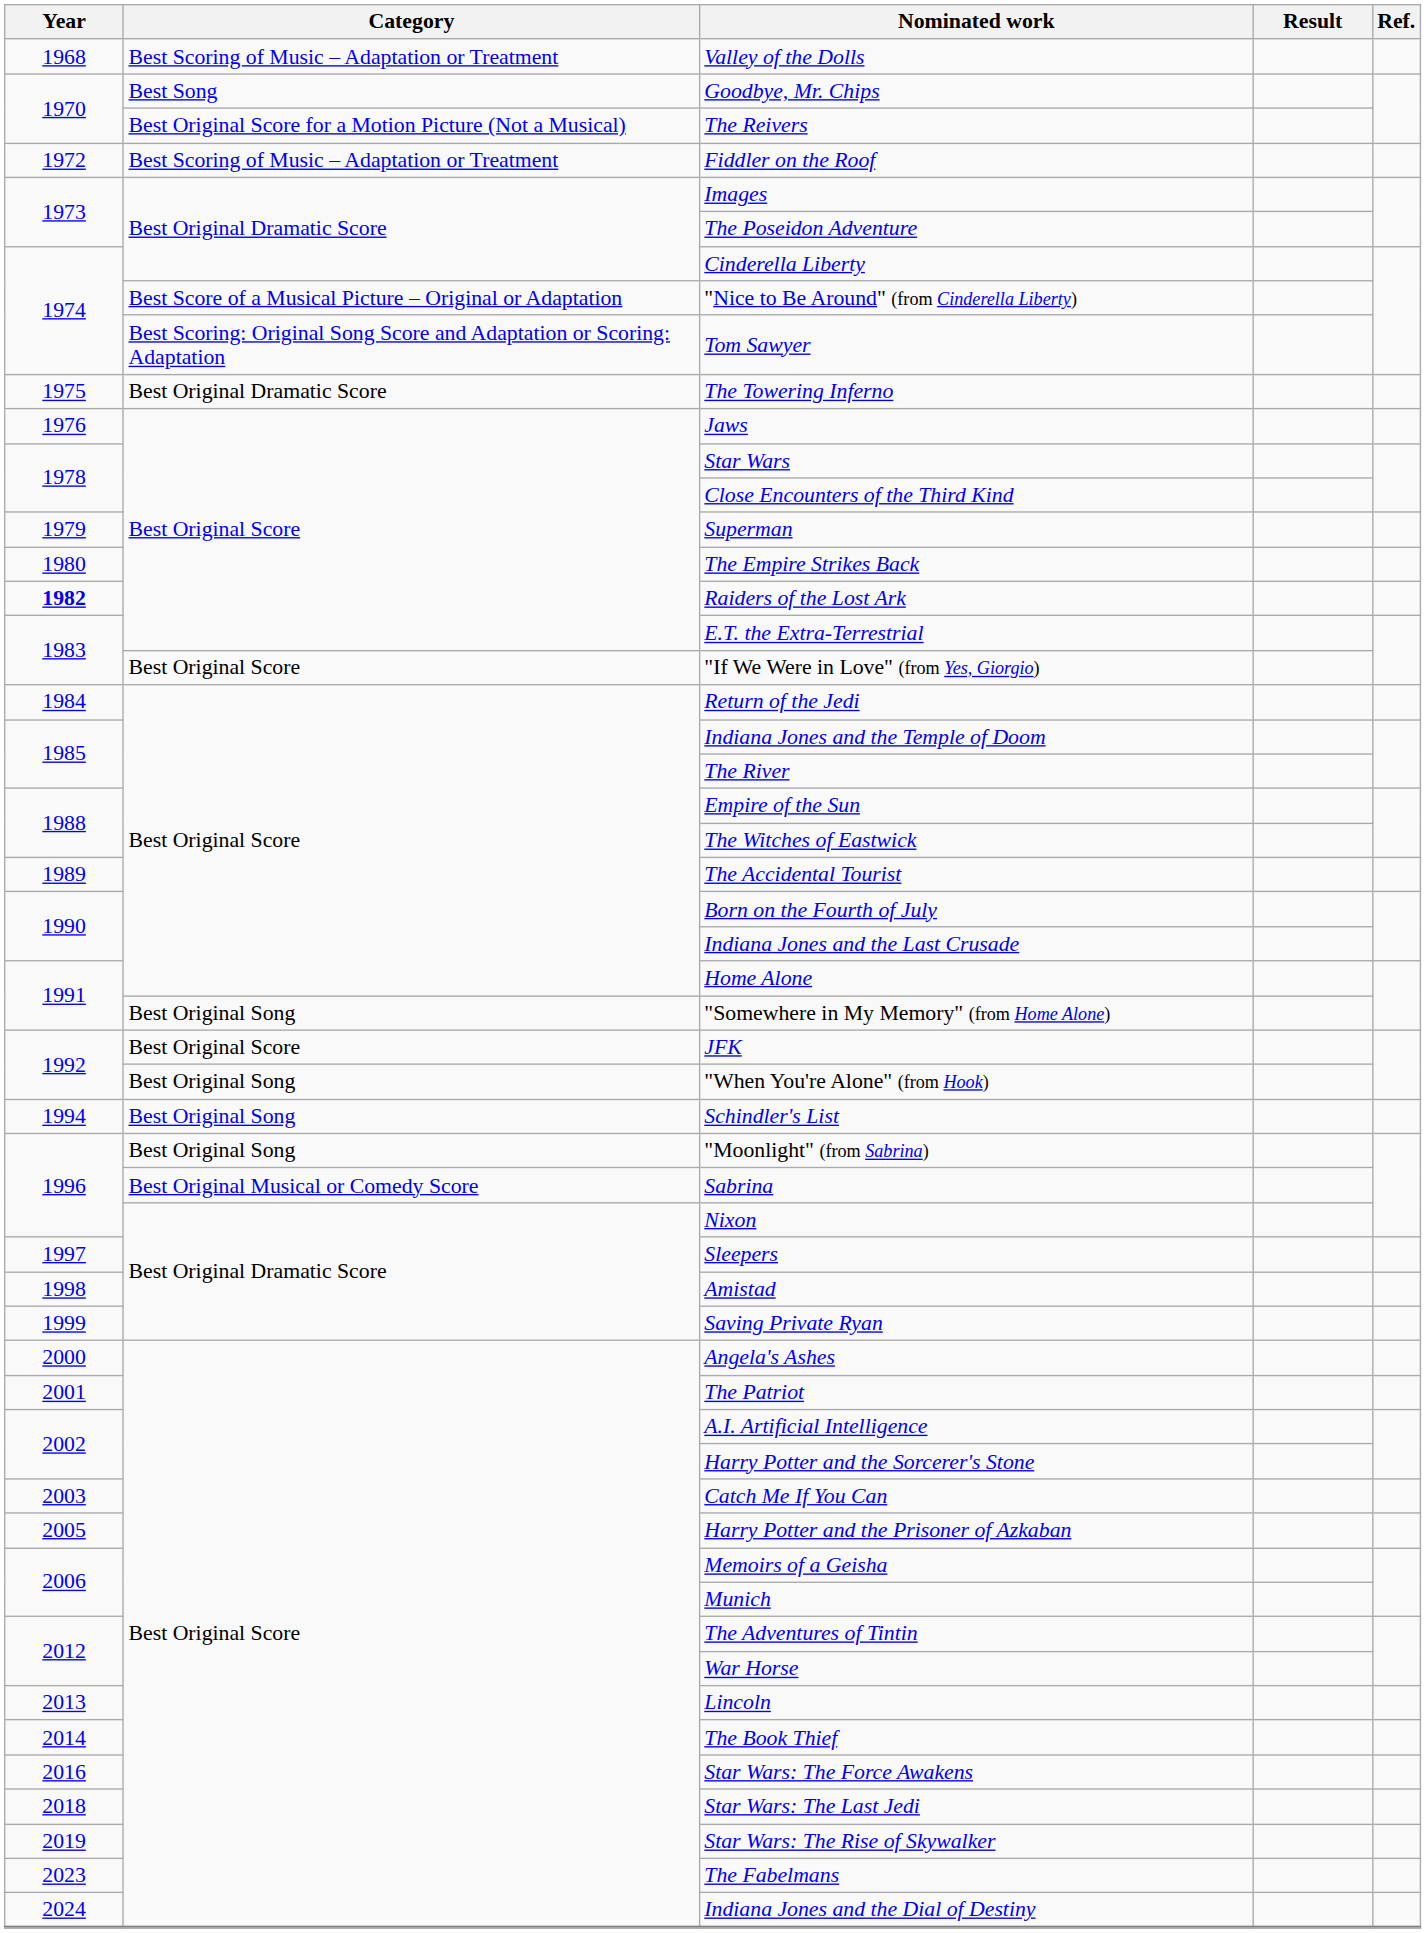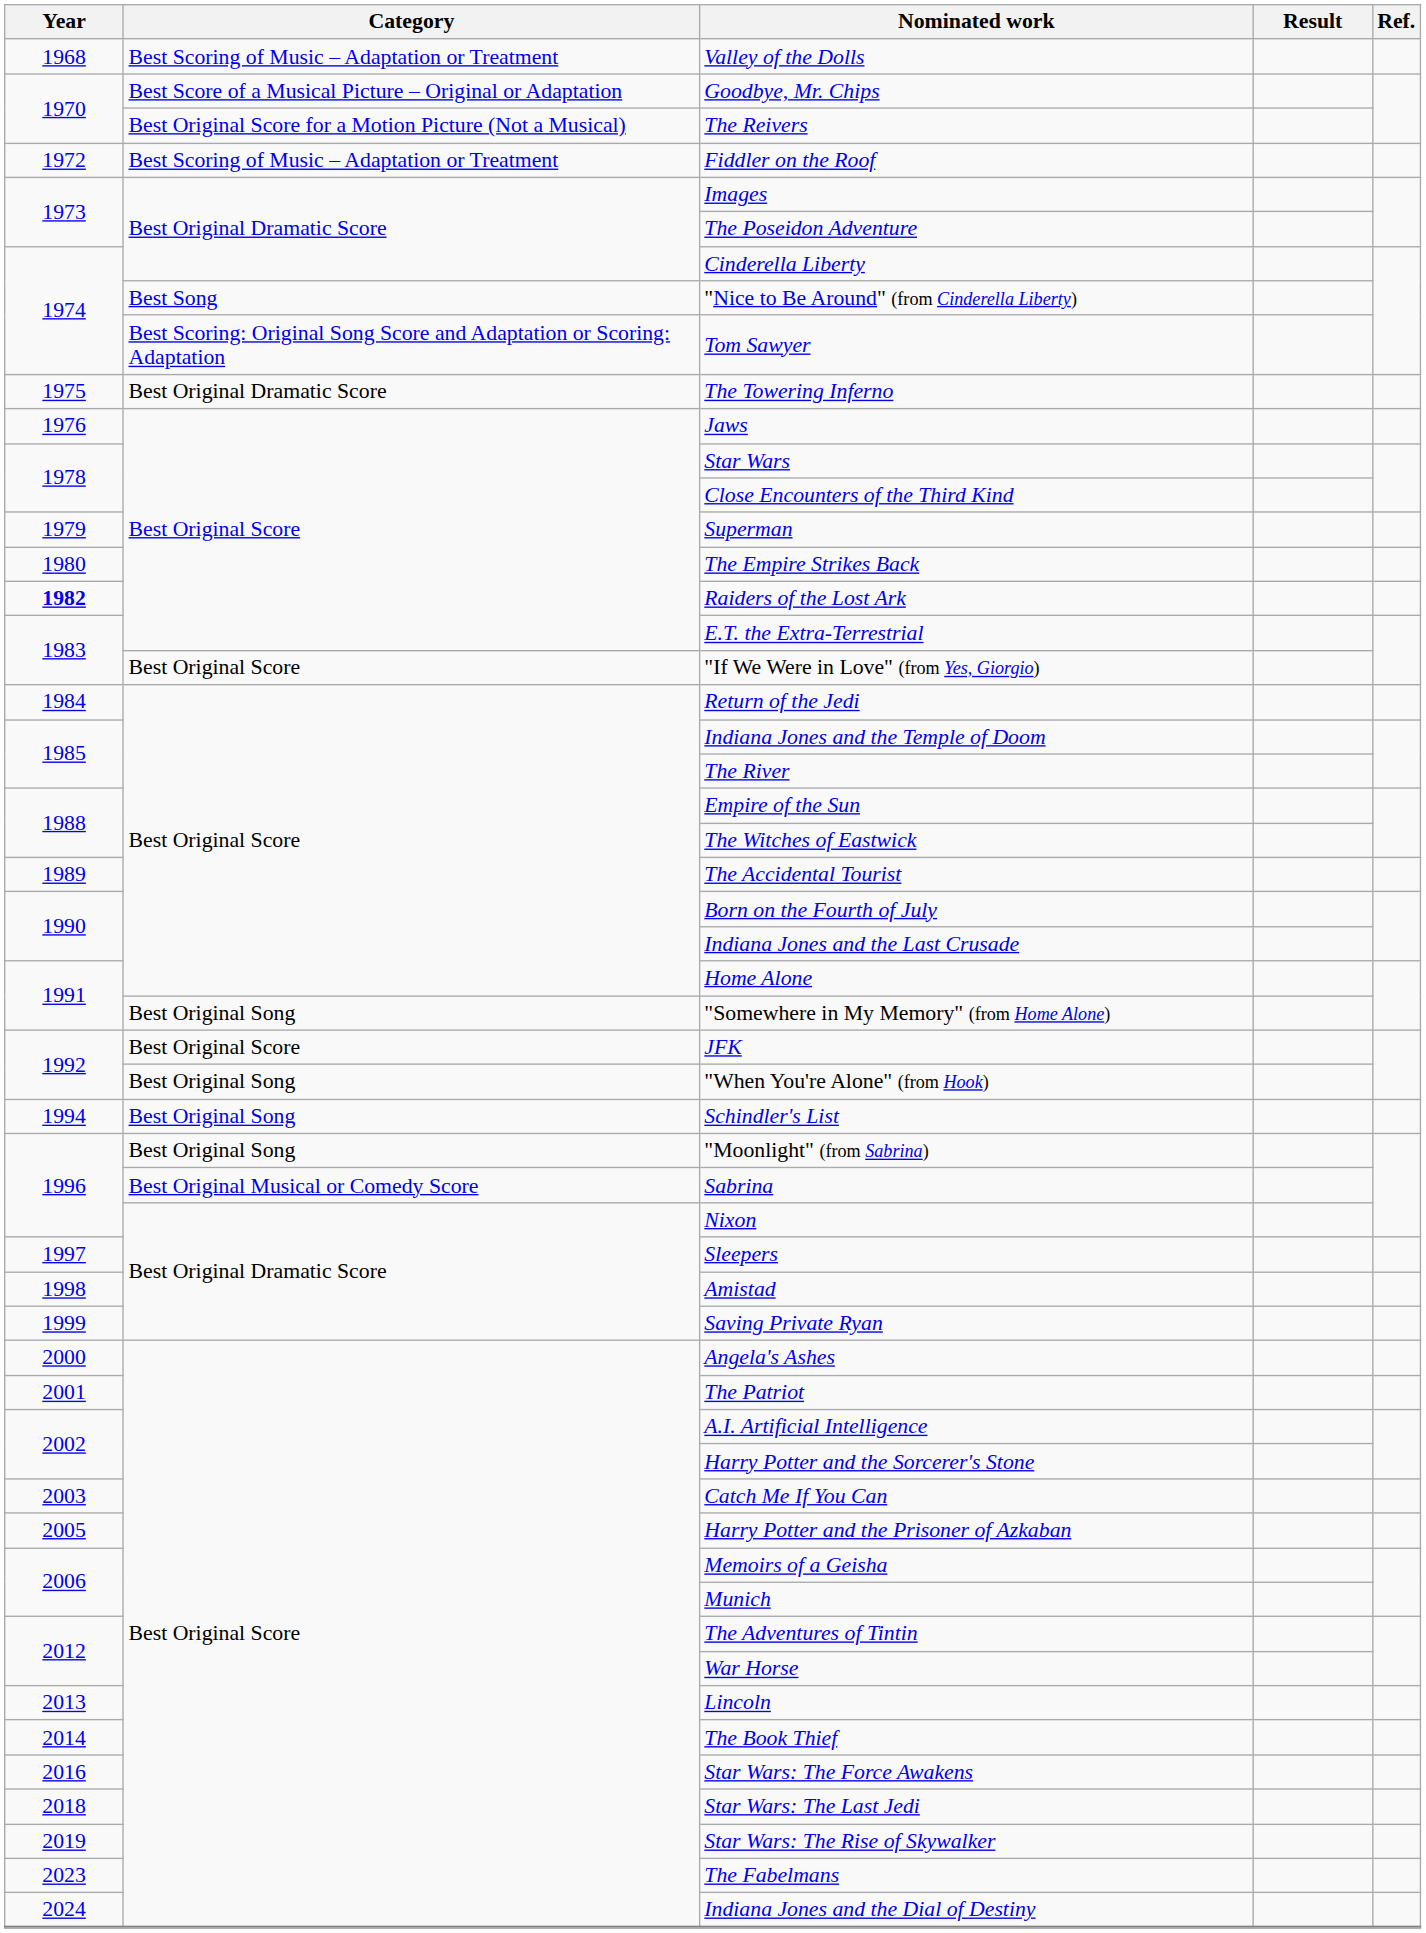Goodbye, Mr. Chips | Category: Best Song -> Best Score of a Musical Picture – Original or Adaptation
"Nice to Be Around" (from Cinderella Liberty) | Category: Best Score of a Musical Picture – Original or Adaptation -> Best Song
